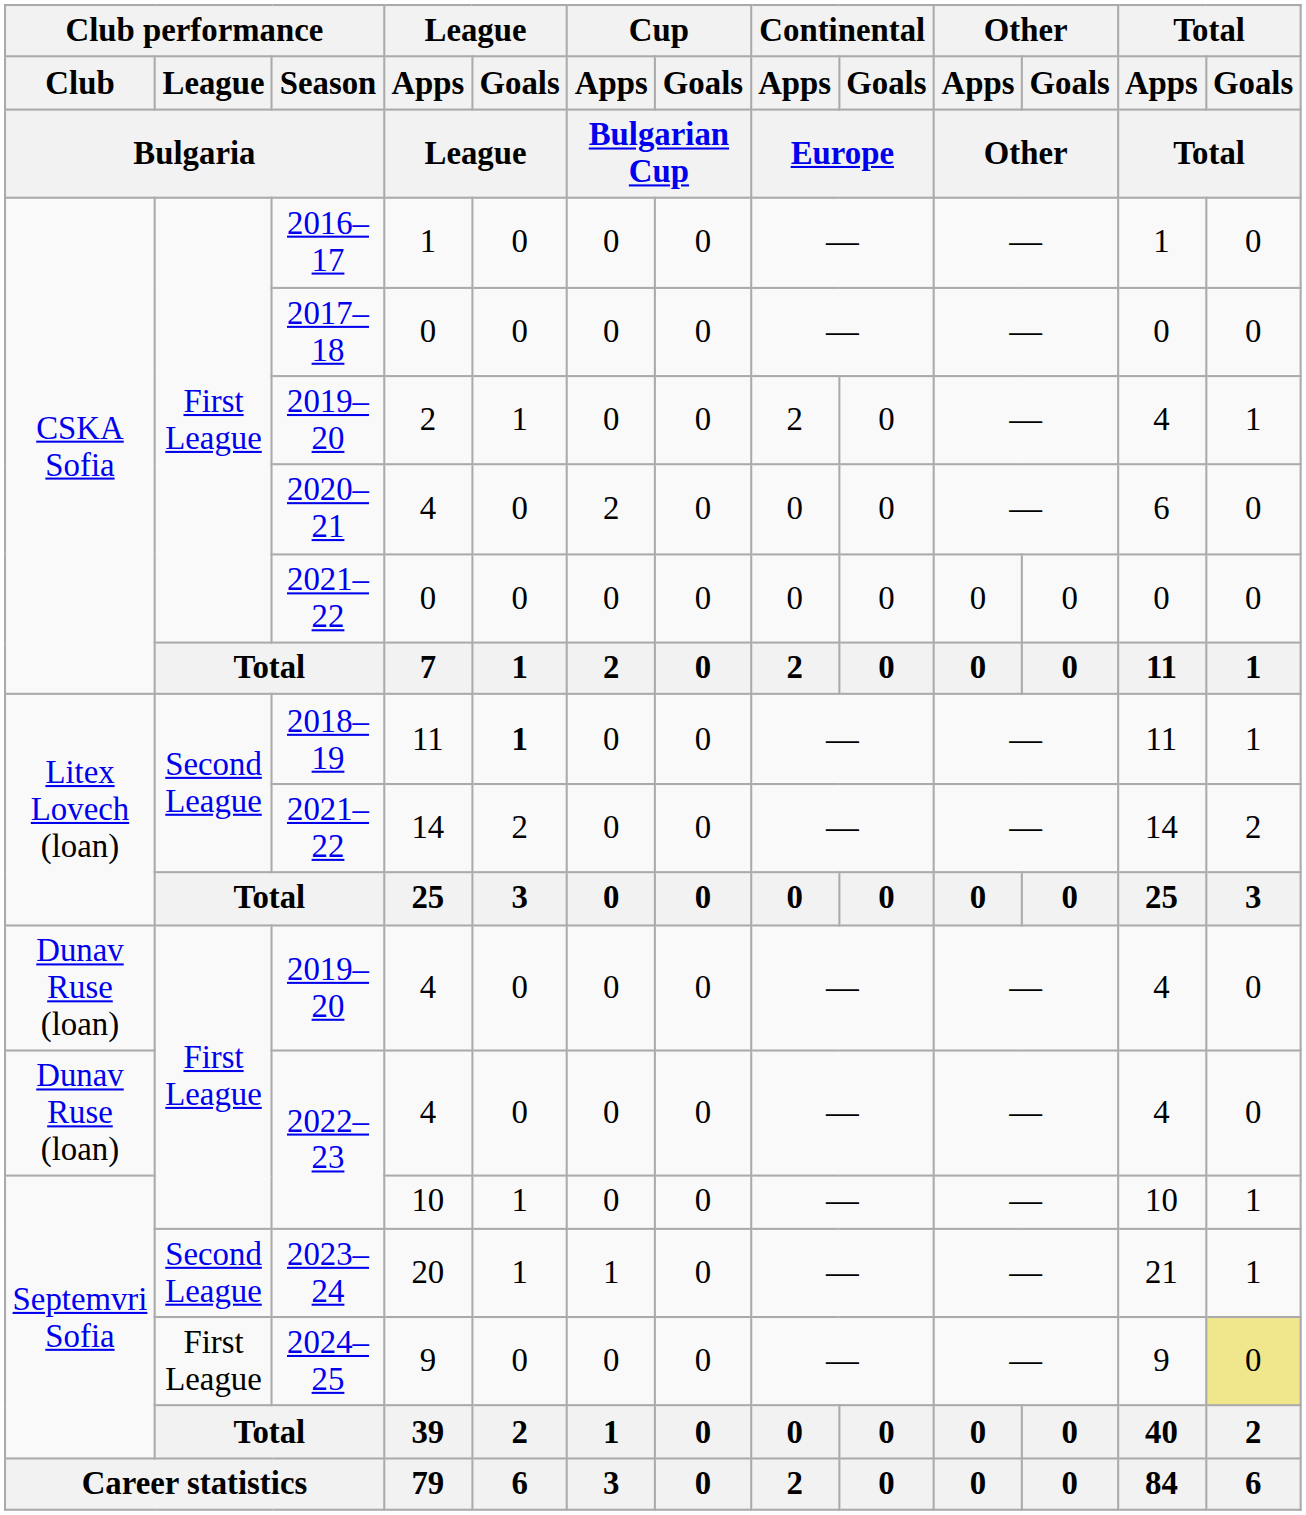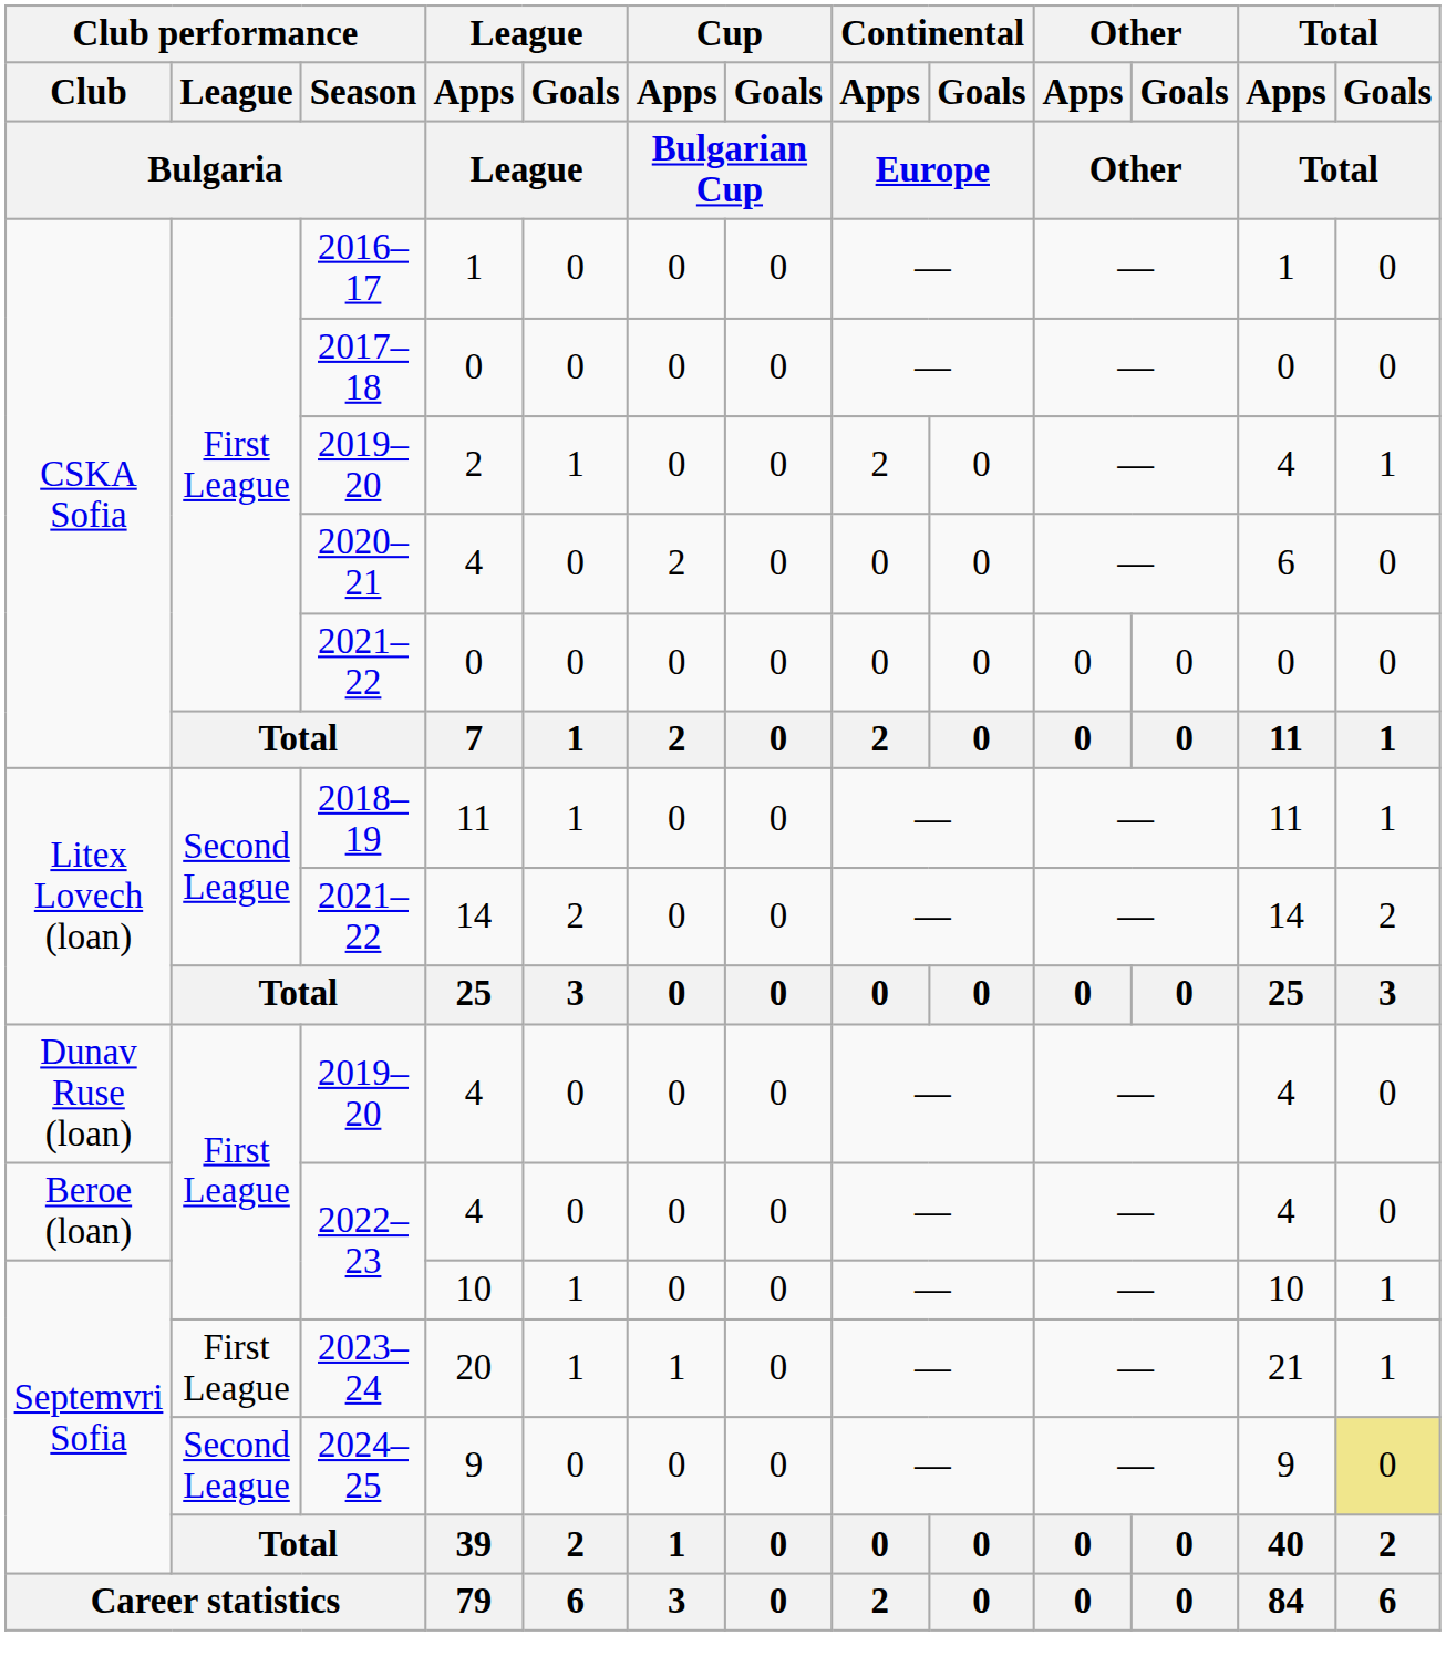2018–19 | League / Goals / League: bold -> normal
2022–23 / 4 | Club performance / Club / Bulgaria: Dunav Ruse (loan) -> Beroe (loan)
2023–24 | Club performance / League / Bulgaria: Second League -> First League
2024–25 | Club performance / League / Bulgaria: First League -> Second League
